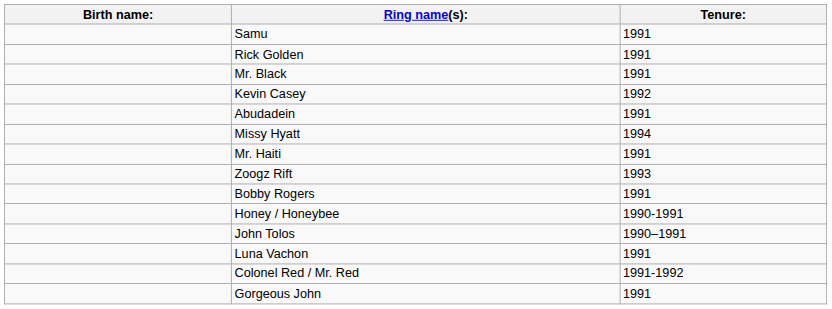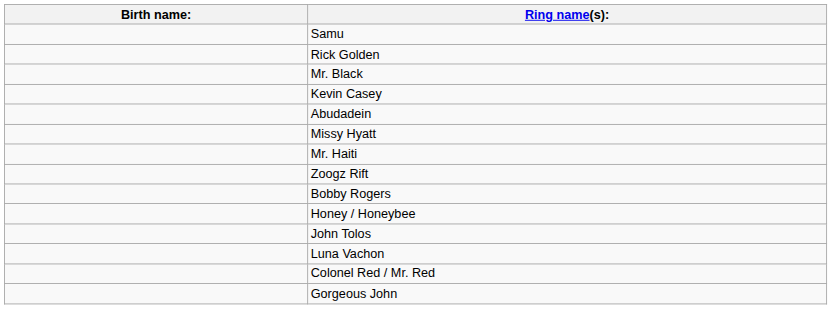- column: Tenure: | 1991 | 1991 | 1991 | 1992 | 1991 | 1994 | 1991 | 1993 | 1991 | 1990-1991 | 1990–1991 | 1991 | 1991-1992 | 1991
